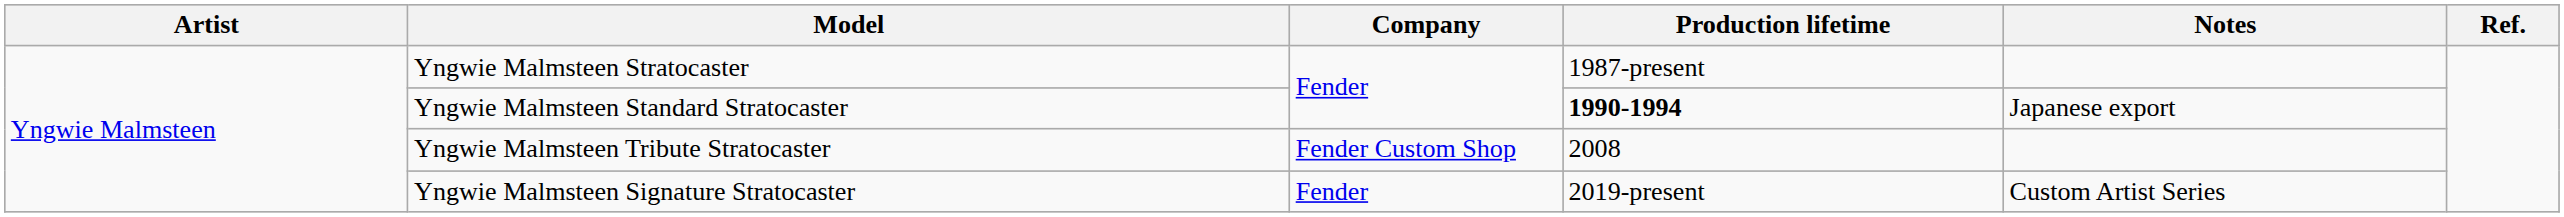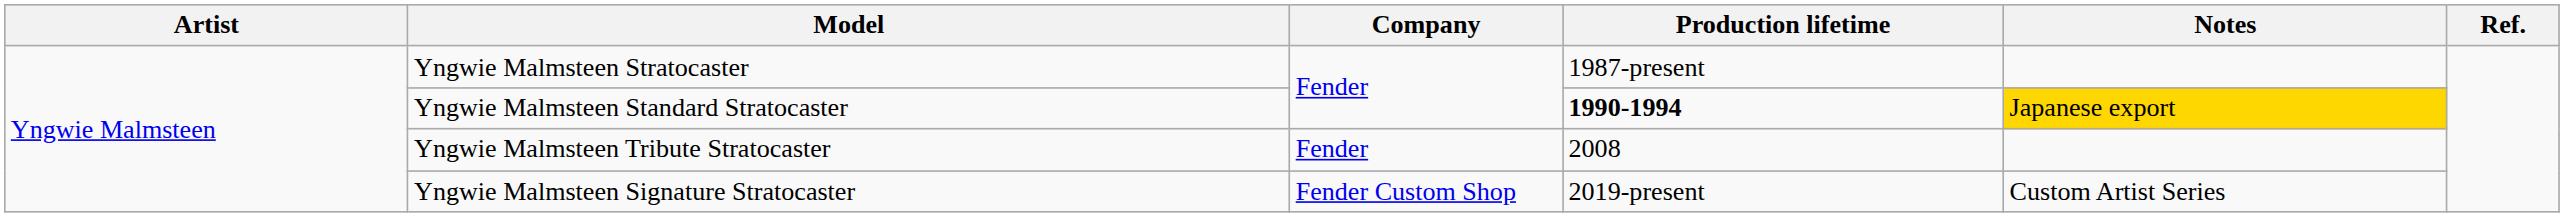Yngwie Malmsteen Standard Stratocaster | Notes: no background -> gold background
Yngwie Malmsteen Tribute Stratocaster | Company: Fender Custom Shop -> Fender
Yngwie Malmsteen Signature Stratocaster | Company: Fender -> Fender Custom Shop
